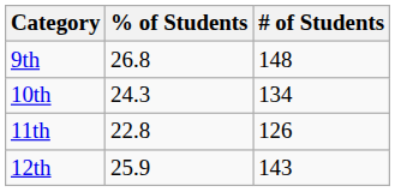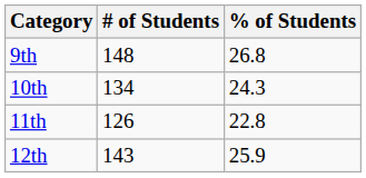columns swapped: % of Students <-> # of Students
